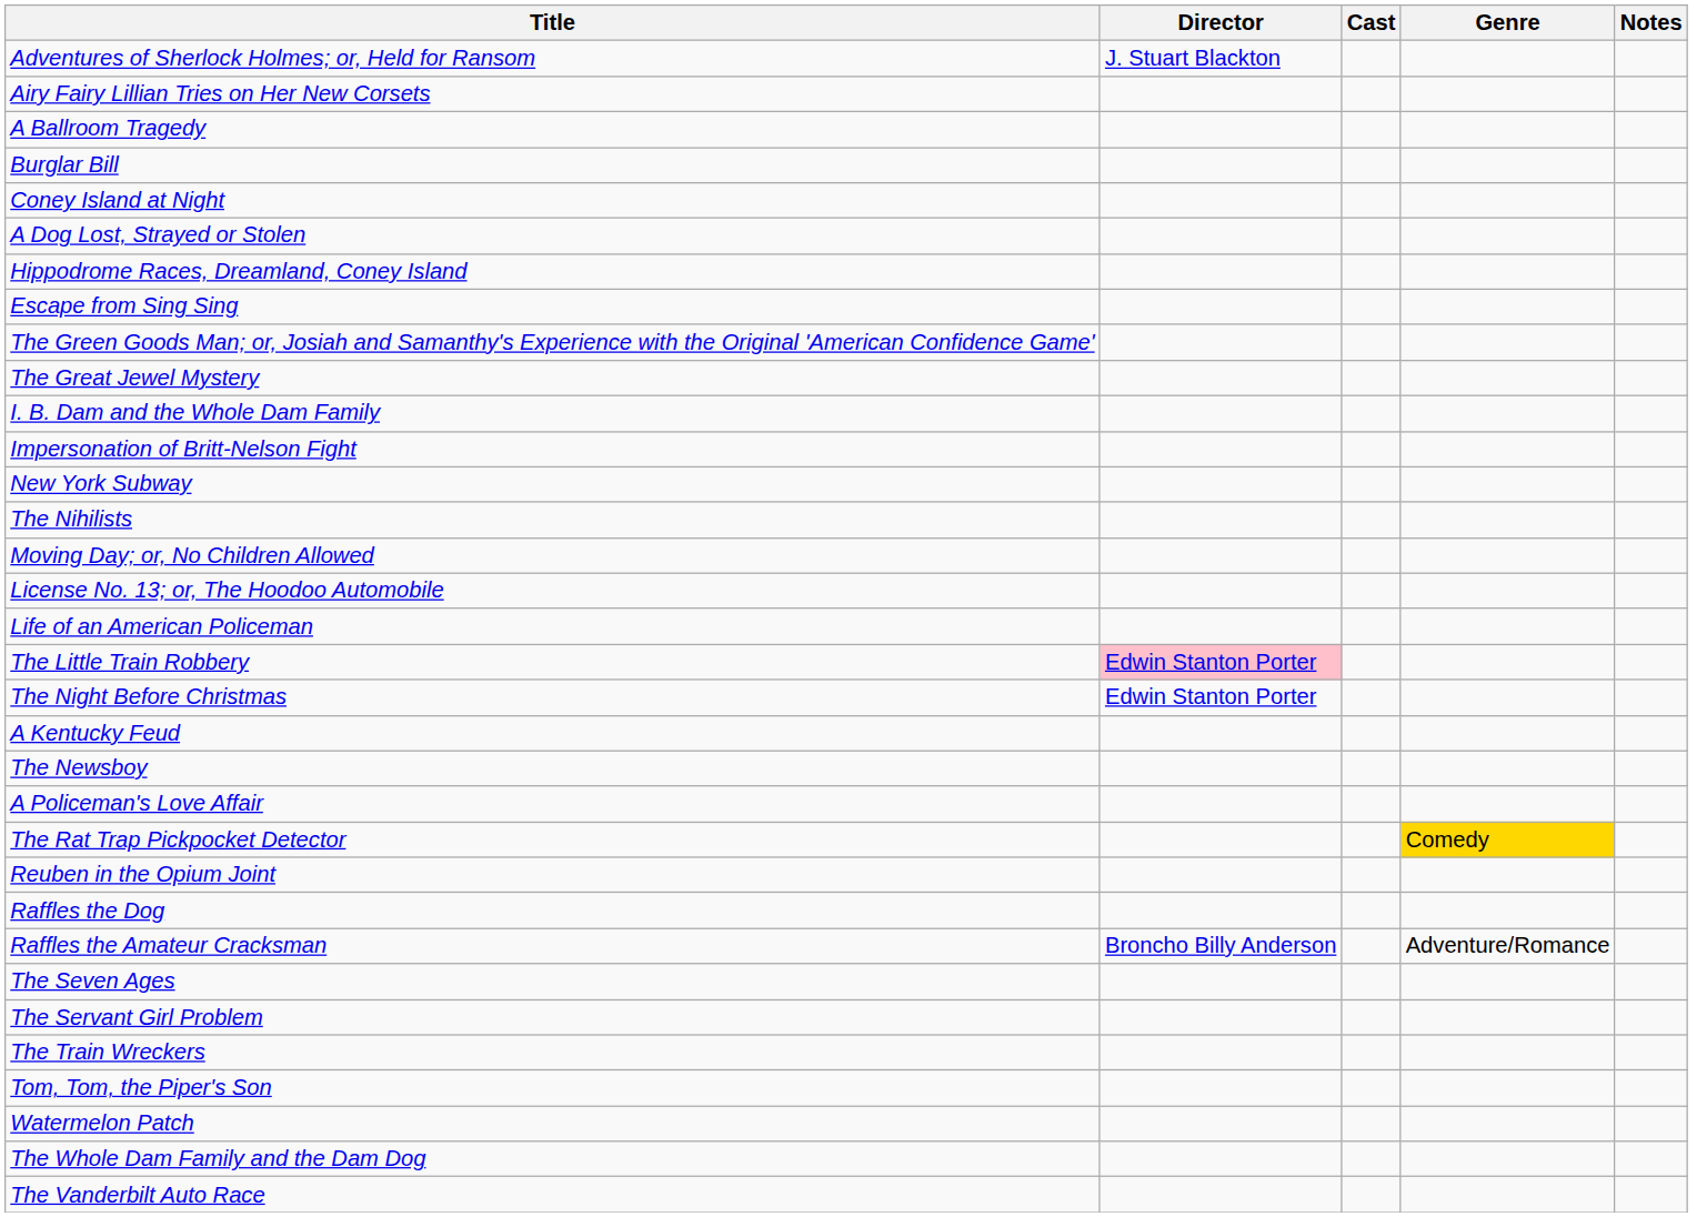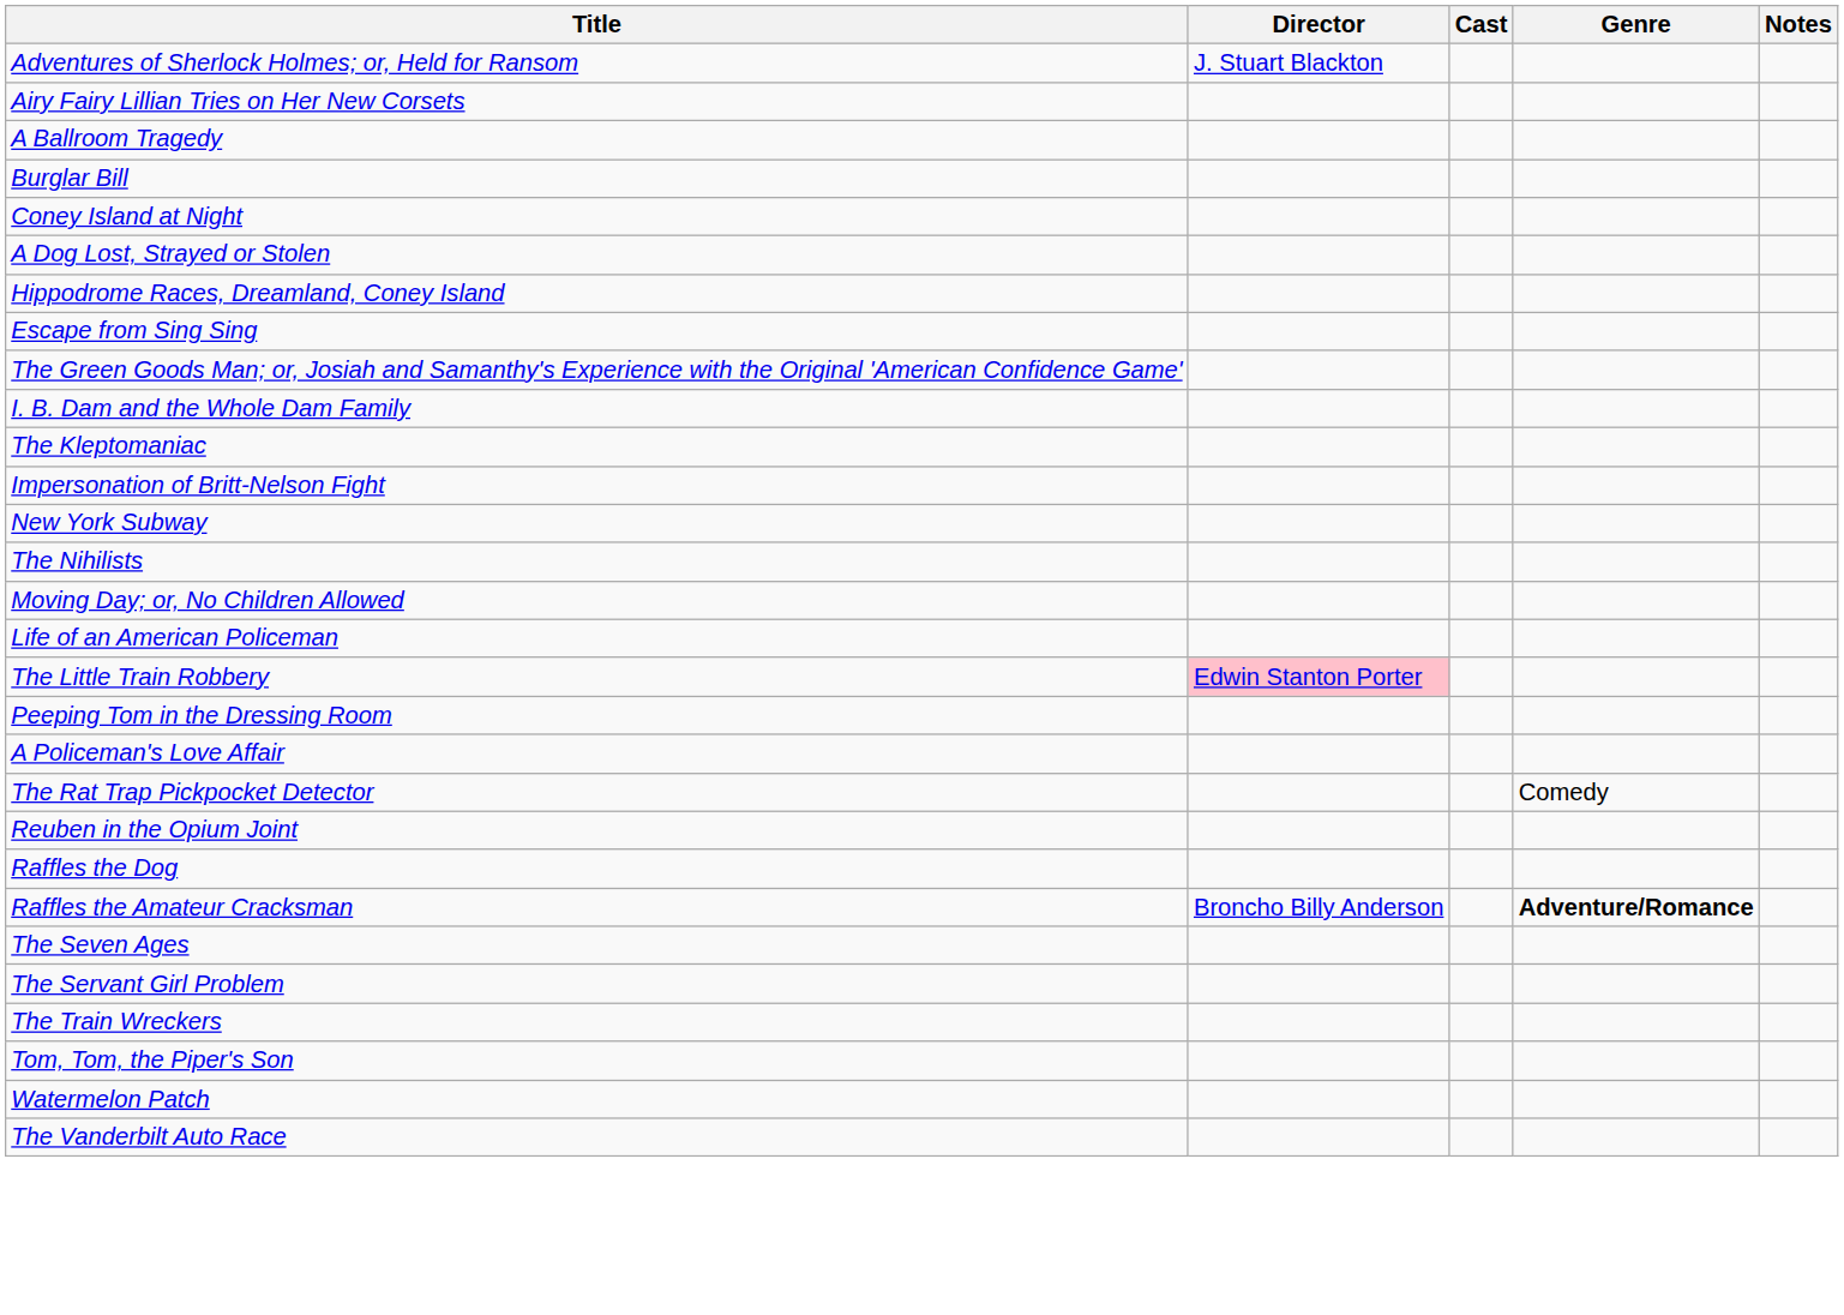- row: The Great Jewel Mystery
+ row: The Kleptomaniac
- row: License No. 13; or, The Hoodoo Automobile
- row: The Night Before Christmas | Edwin Stanton Porter
- row: A Kentucky Feud
+ row: Peeping Tom in the Dressing Room
- row: The Newsboy
The Rat Trap Pickpocket Detector | Genre: gold background -> no background
Raffles the Amateur Cracksman | Genre: normal -> bold
- row: The Whole Dam Family and the Dam Dog
